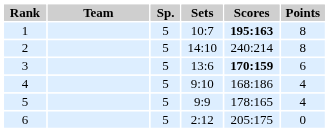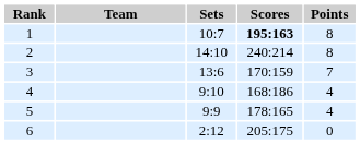- column: Sp. | 5 | 5 | 5 | 5 | 5 | 5
3 | Scores: bold -> normal
3 | Points: 6 -> 7
